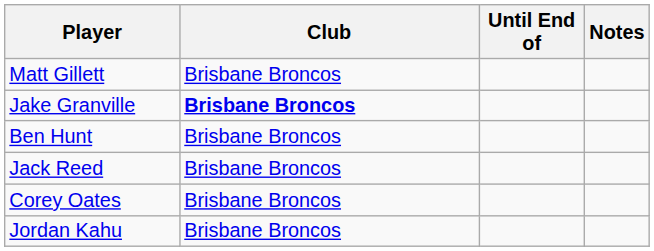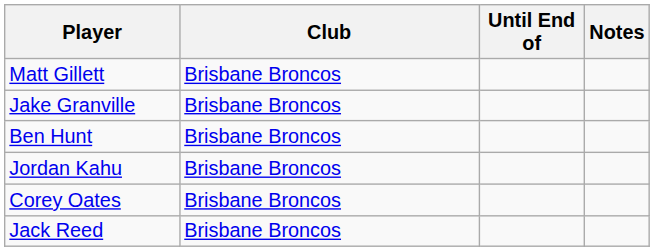Jake Granville | Club: bold -> normal
rows swapped: Jordan Kahu <-> Jack Reed
